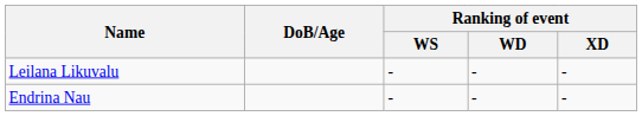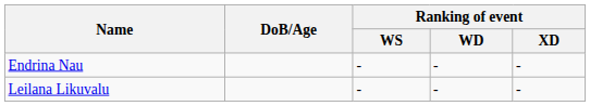rows swapped: Leilana Likuvalu <-> Endrina Nau
